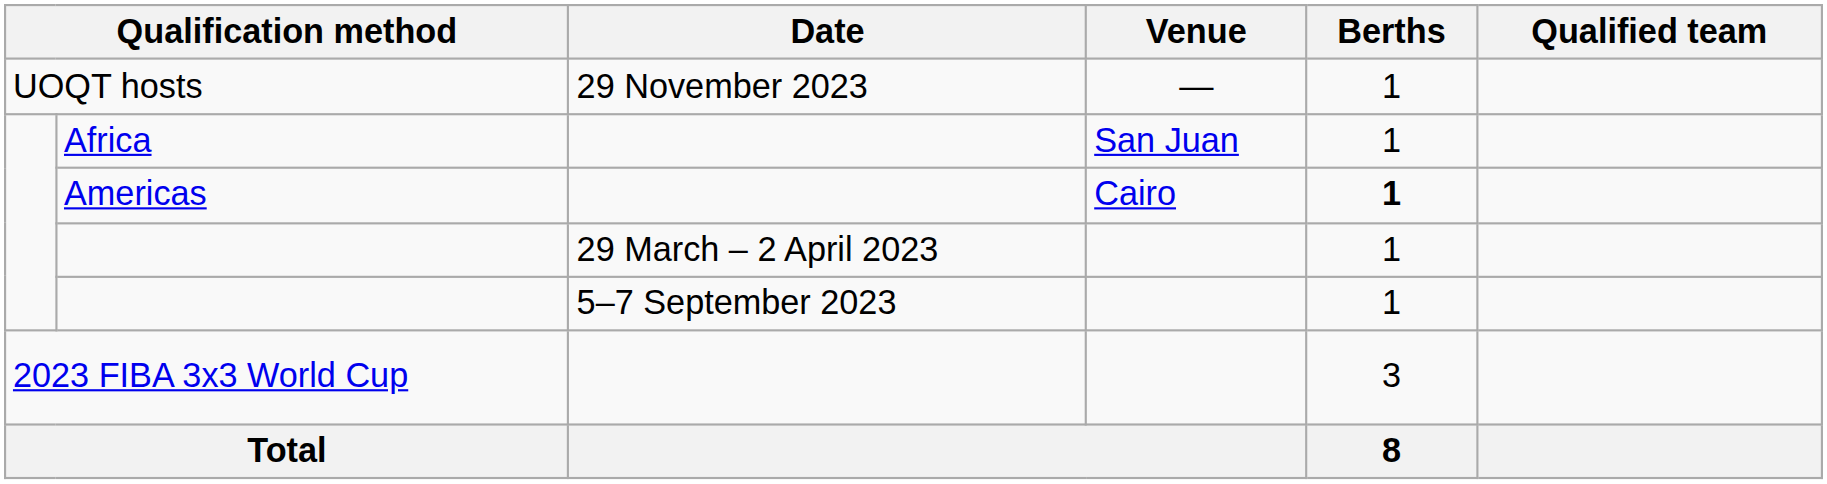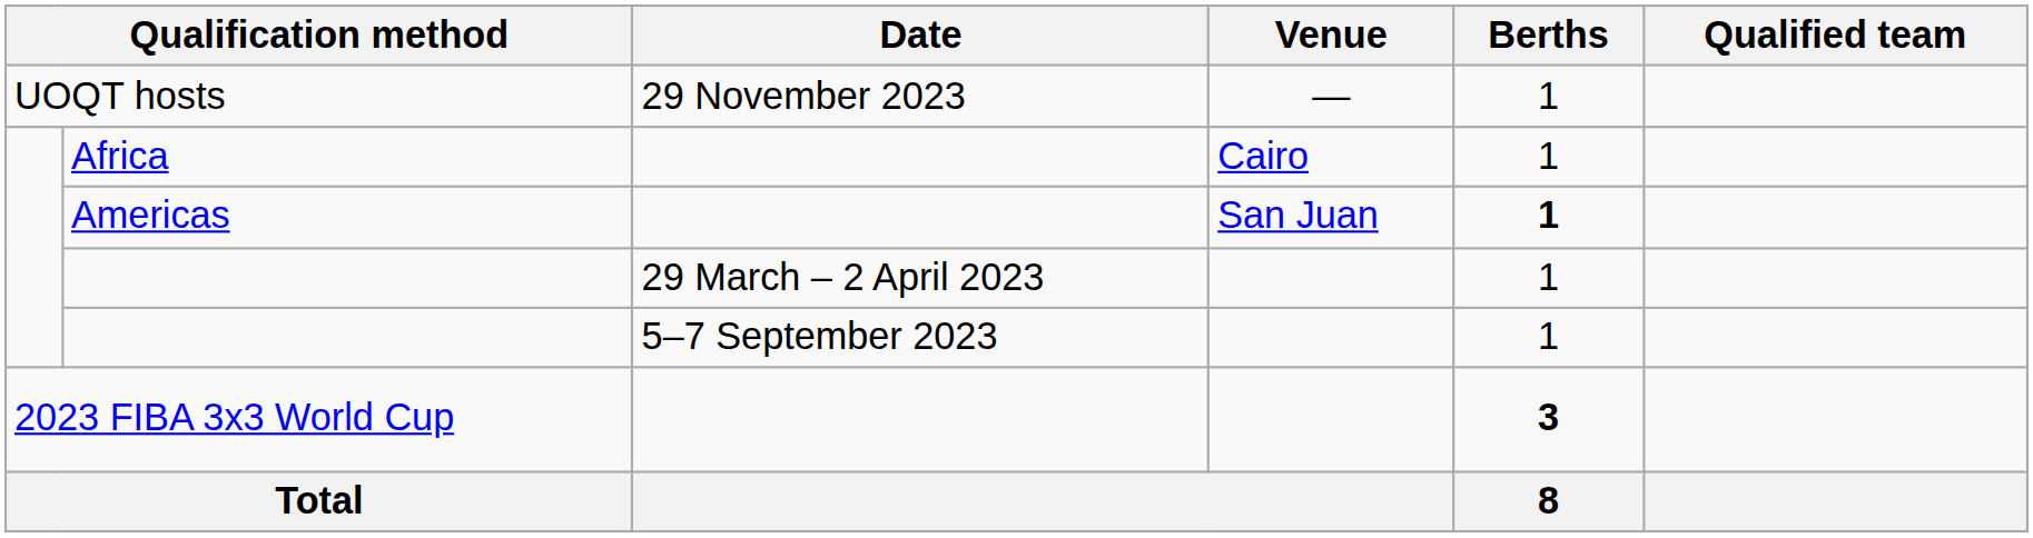Africa | Venue: San Juan -> Cairo
Americas | Venue: Cairo -> San Juan
2023 FIBA 3x3 World Cup | Berths: normal -> bold
